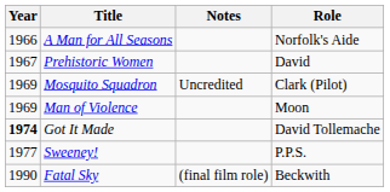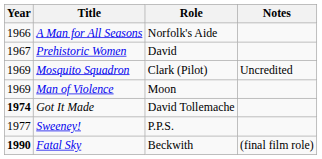columns swapped: Role <-> Notes
Fatal Sky | Year: normal -> bold
